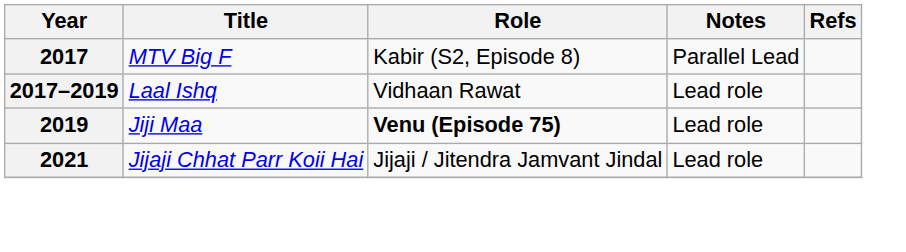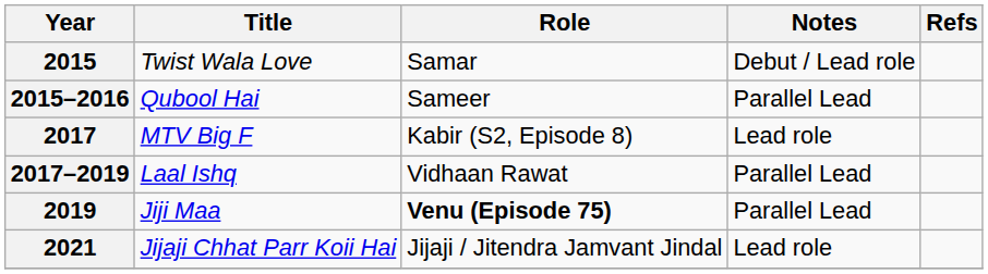+ row: 2015 | Twist Wala Love | Samar | Debut / Lead role
+ row: 2015–2016 | Qubool Hai | Sameer | Parallel Lead
2017 | Notes: Parallel Lead -> Lead role
2017–2019 | Notes: Lead role -> Parallel Lead
2019 | Notes: Lead role -> Parallel Lead
